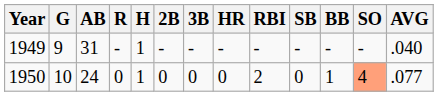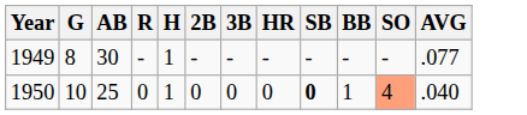- column: RBI | - | 2
1949 | G: 9 -> 8
1949 | AB: 31 -> 30
1949 | AVG: .040 -> .077
1950 | AB: 24 -> 25
1950 | SB: normal -> bold
1950 | AVG: .077 -> .040
